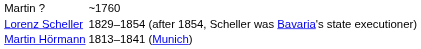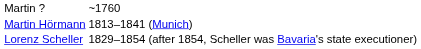rows swapped: Martin Hörmann <-> Lorenz Scheller
